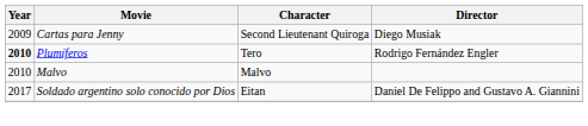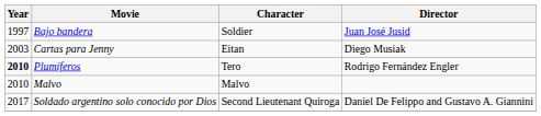+ row: 1997 | Bajo bandera | Soldier | Juan José Jusid
Cartas para Jenny | Year: 2009 -> 2003
Cartas para Jenny | Character: Second Lieutenant Quiroga -> Eitan
Soldado argentino solo conocido por Dios | Character: Eitan -> Second Lieutenant Quiroga
